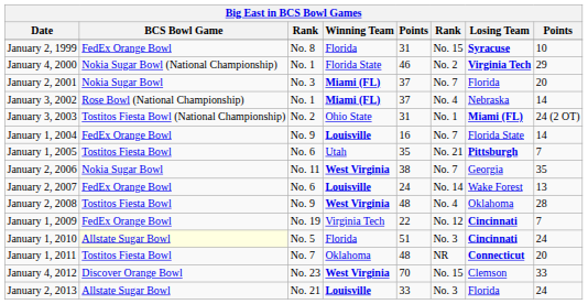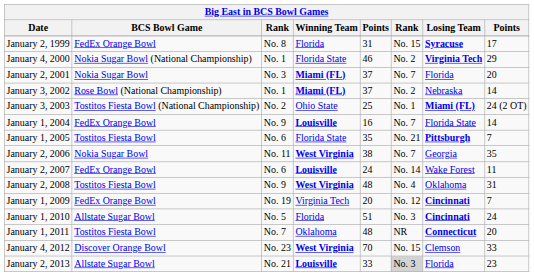January 2, 1999 | column 8: 10 -> 17
January 3, 2002 | column 6: No. 4 -> No. 2
January 3, 2003 | column 5: 31 -> 25
January 1, 2005 | Winning Team: Utah -> Florida State
January 2, 2007 | column 8: 13 -> 11
January 2, 2008 | column 8: 28 -> 31
January 1, 2009 | column 5: 22 -> 20
January 1, 2010 | BCS Bowl Game: lightyellow background -> no background
January 2, 2013 | column 6: no background -> lightgrey background
January 2, 2013 | column 8: 24 -> 23
